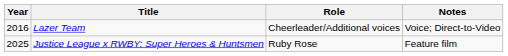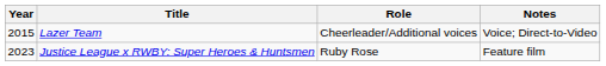Lazer Team | Year: 2016 -> 2015
Justice League x RWBY: Super Heroes & Huntsmen | Year: 2025 -> 2023
